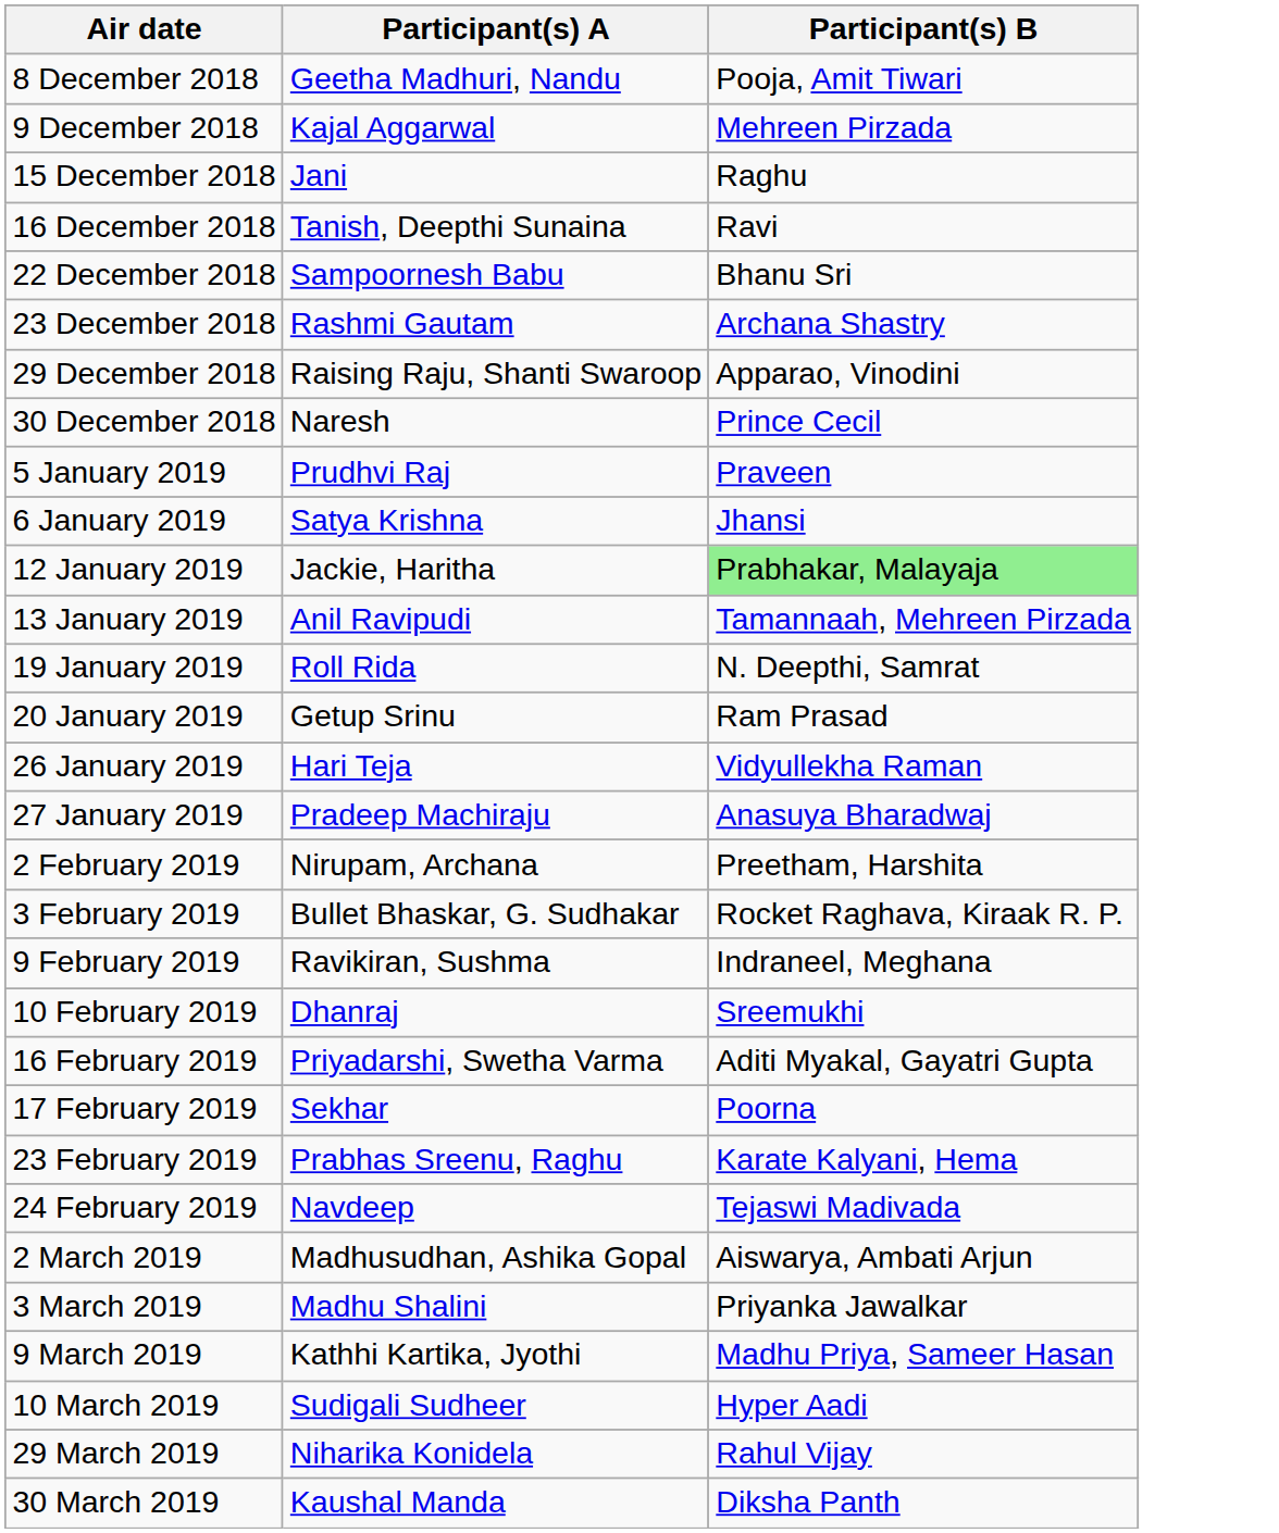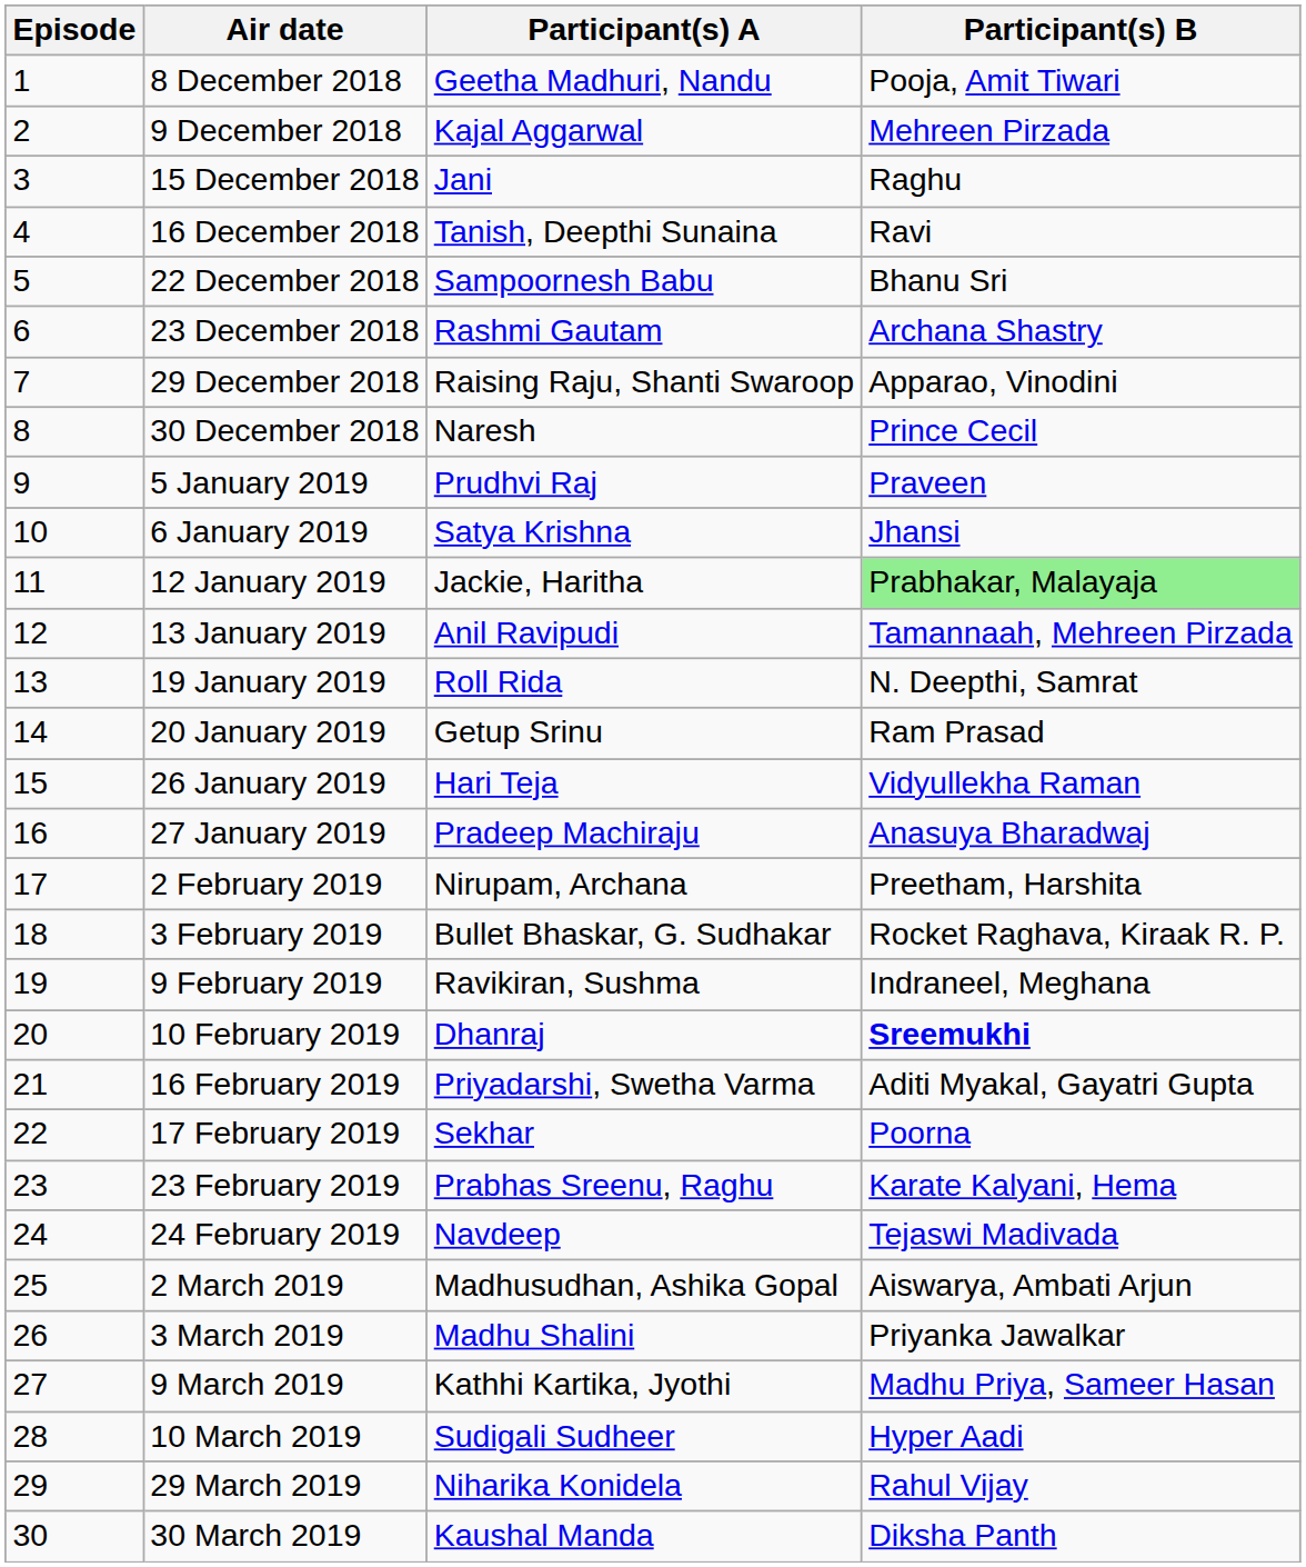+ column: Episode | 1 | 2 | 3 | 4 | 5 | 6 | 7 | 8 | 9 | 10 | 11 | 12 | 13 | 14 | 15 | 16 | 17 | 18 | 19 | 20 | 21 | 22 | 23 | 24 | 25 | 26 | 27 | 28 | 29 | 30
10 February 2019 | Participant(s) B: normal -> bold
